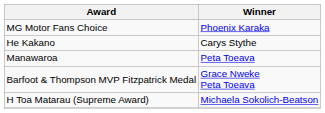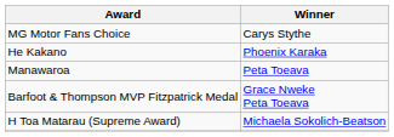MG Motor Fans Choice | Winner: Phoenix Karaka -> Carys Stythe
He Kakano | Winner: Carys Stythe -> Phoenix Karaka
